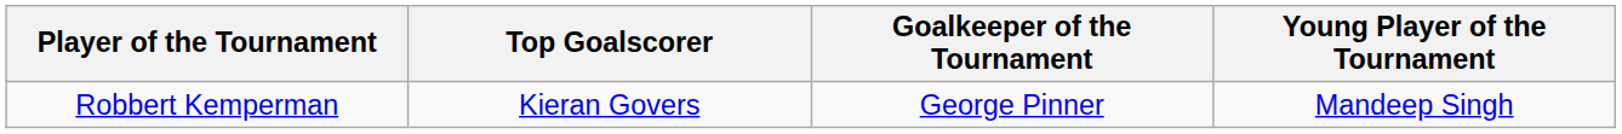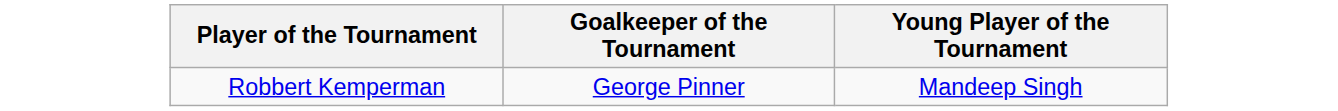- column: Top Goalscorer | Kieran Govers
